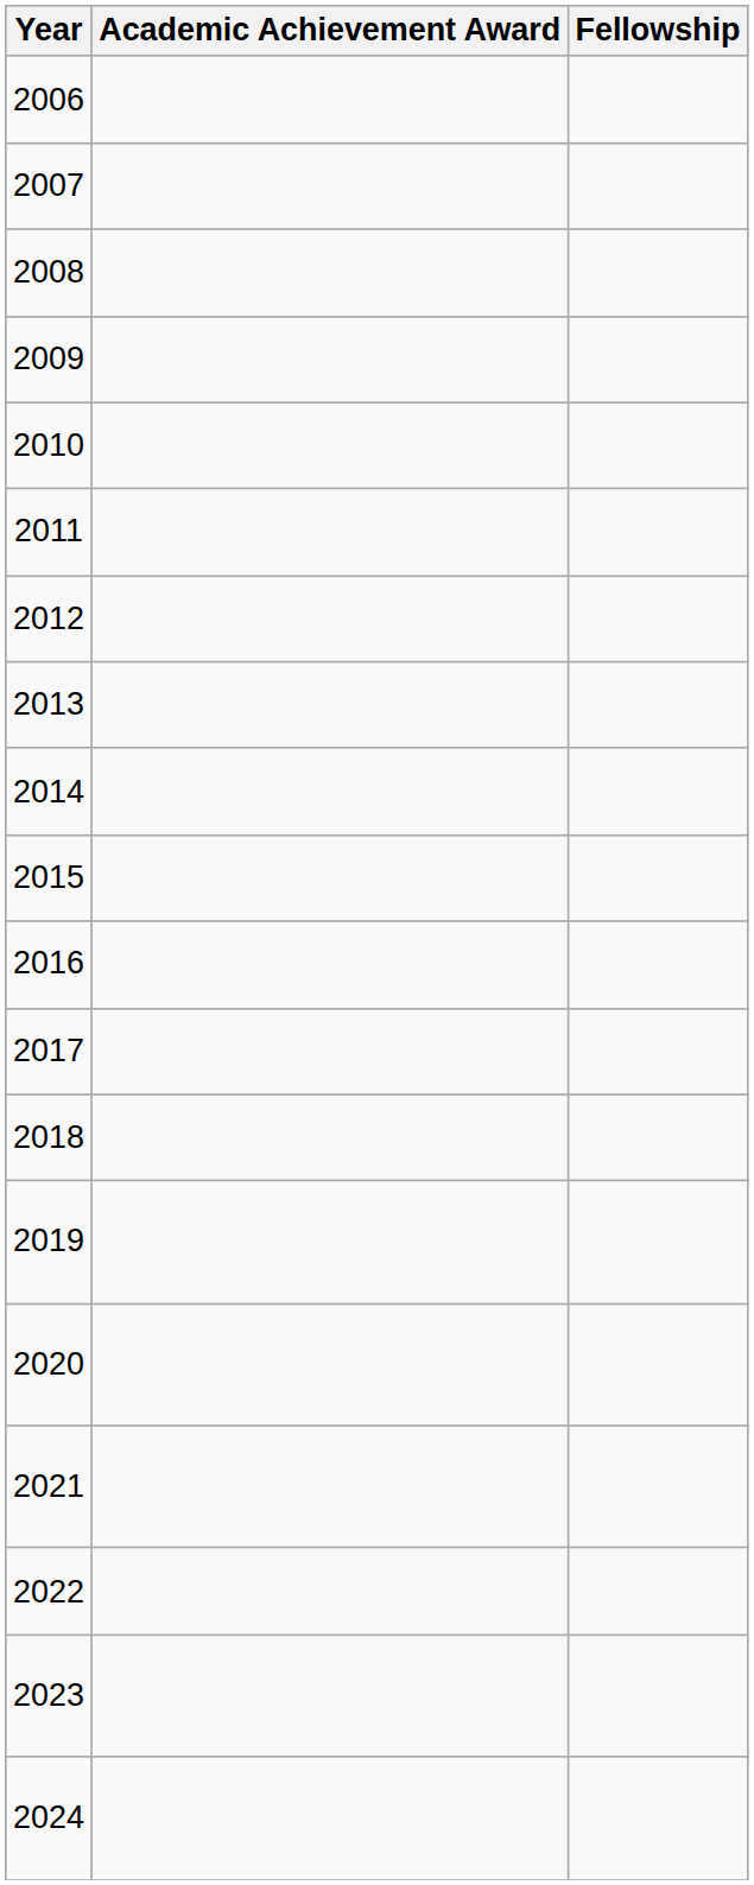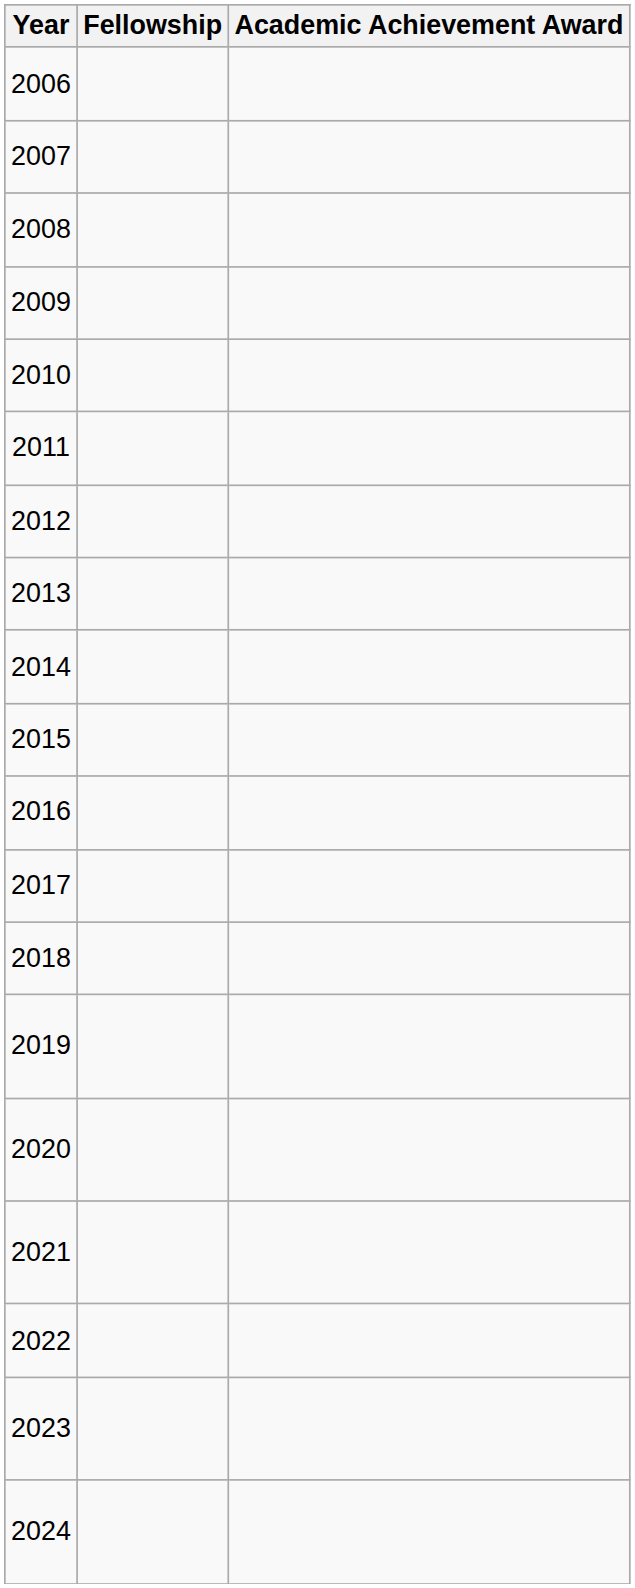columns swapped: Academic Achievement Award <-> Fellowship
